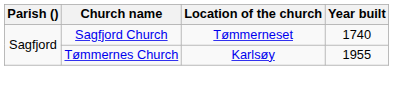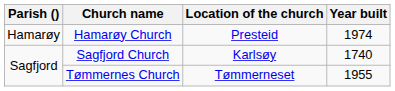+ row: Hamarøy | Hamarøy Church | Presteid | 1974
Sagfjord Church | Location of the church: Tømmerneset -> Karlsøy
Tømmernes Church | Location of the church: Karlsøy -> Tømmerneset
